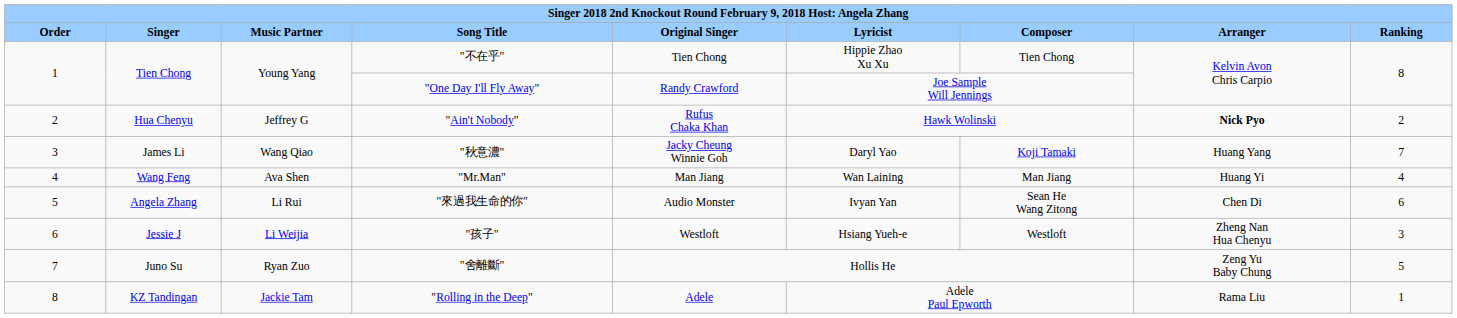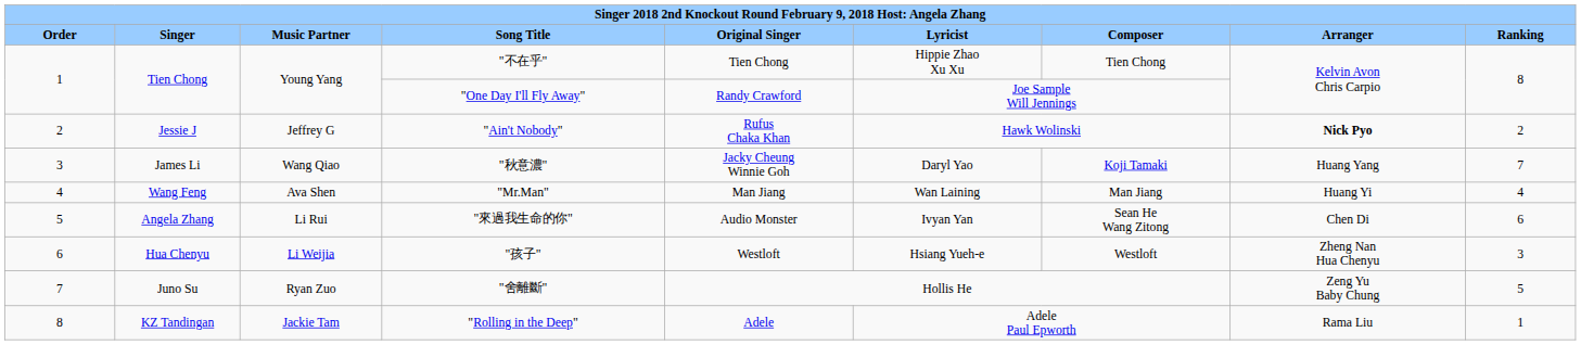"Ain't Nobody" | column 2: Hua Chenyu -> Jessie J
"孩子" | column 2: Jessie J -> Hua Chenyu
